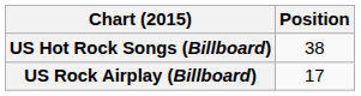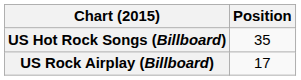US Hot Rock Songs (Billboard) | Position: 38 -> 35
